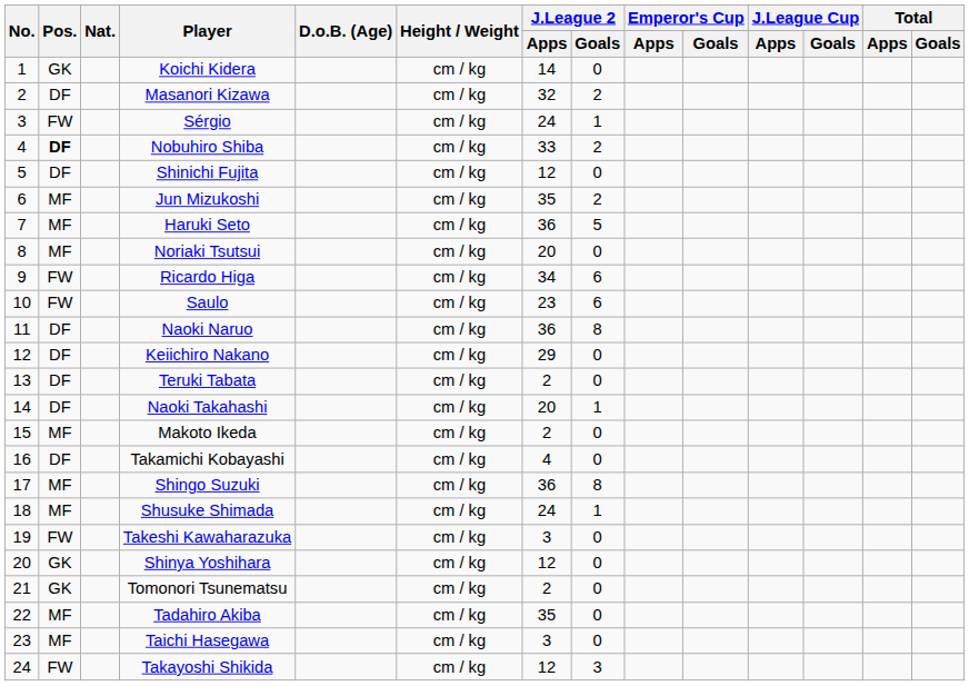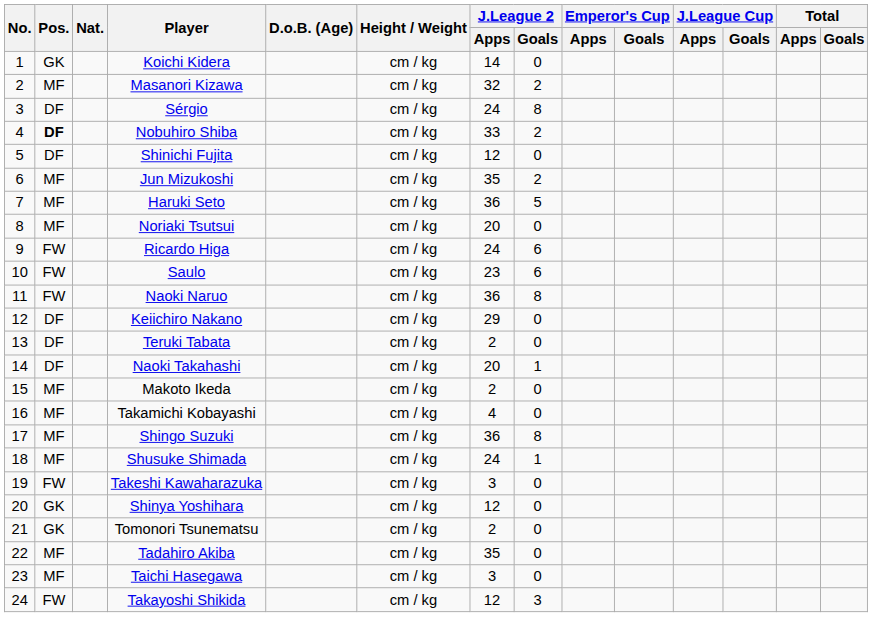Masanori Kizawa | Pos.: DF -> MF
Sérgio | Pos.: FW -> DF
Sérgio | J.League 2 / Goals: 1 -> 8
Ricardo Higa | J.League 2 / Apps: 34 -> 24
Naoki Naruo | Pos.: DF -> FW
Takamichi Kobayashi | Pos.: DF -> MF
